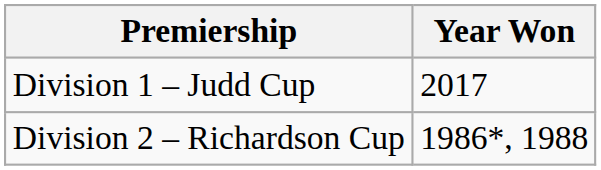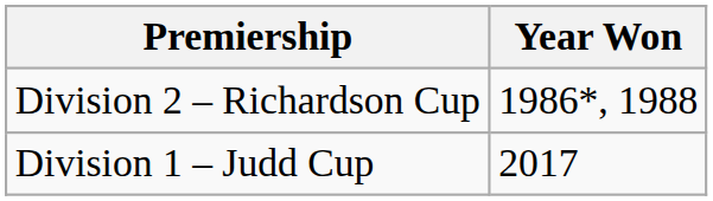rows swapped: Division 1 – Judd Cup <-> Division 2 – Richardson Cup
